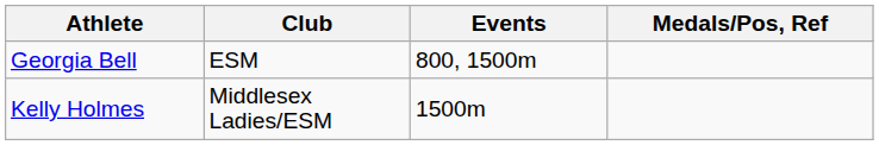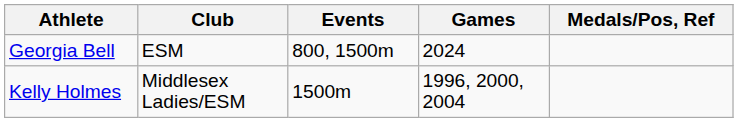+ column: Games | 2024 | 1996, 2000, 2004
